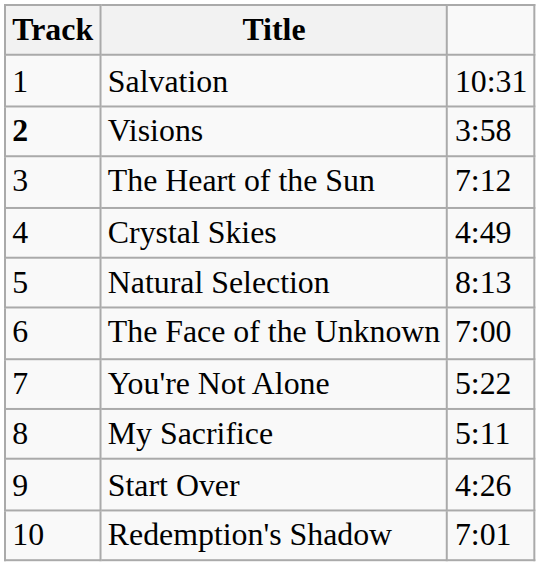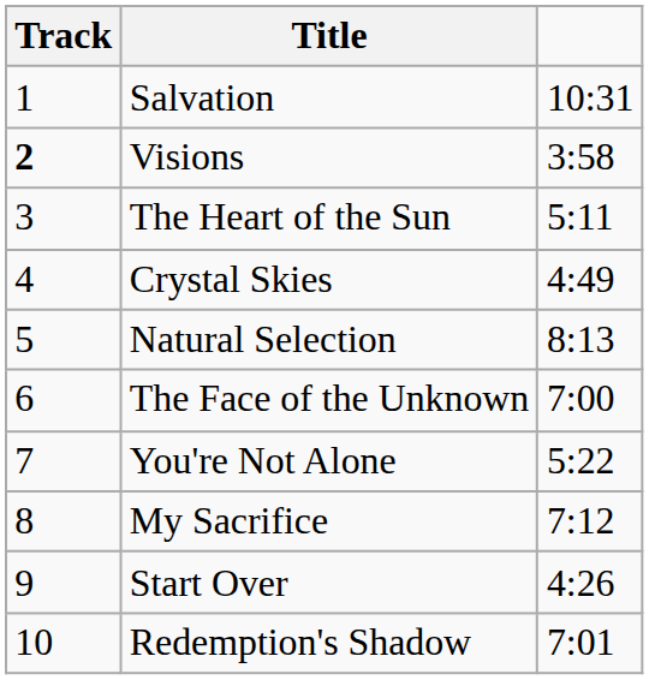The Heart of the Sun | column 3: 7:12 -> 5:11
My Sacrifice | column 3: 5:11 -> 7:12
